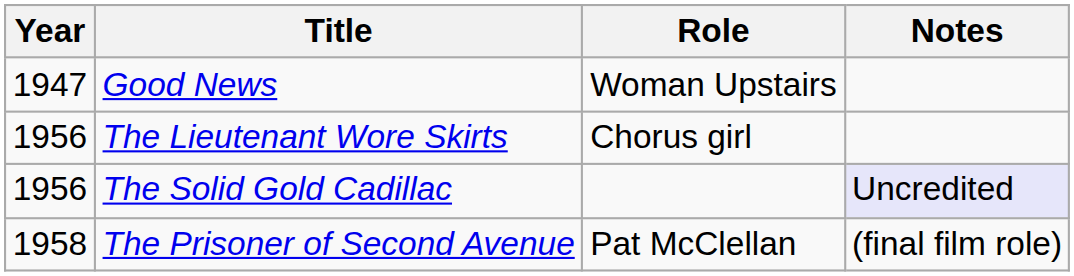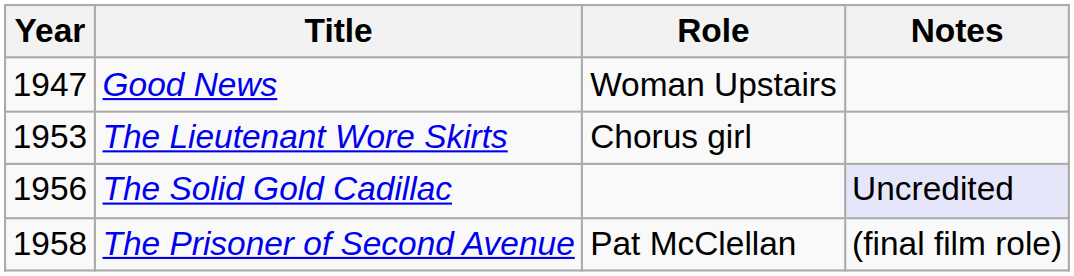The Lieutenant Wore Skirts | Year: 1956 -> 1953
